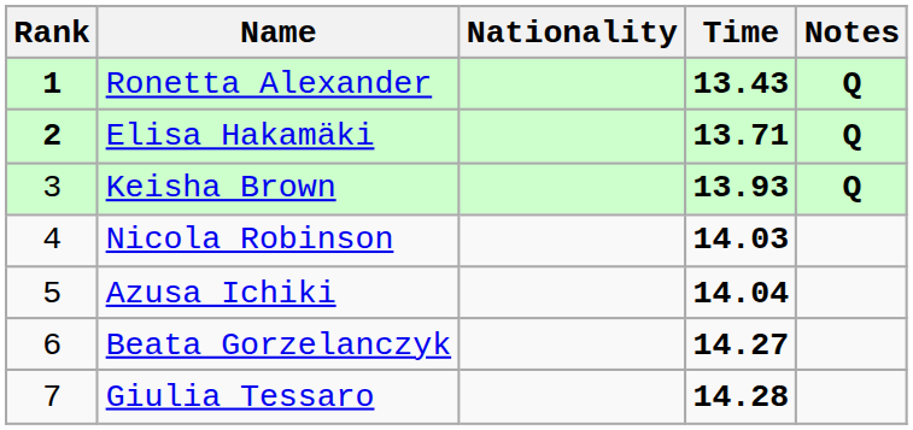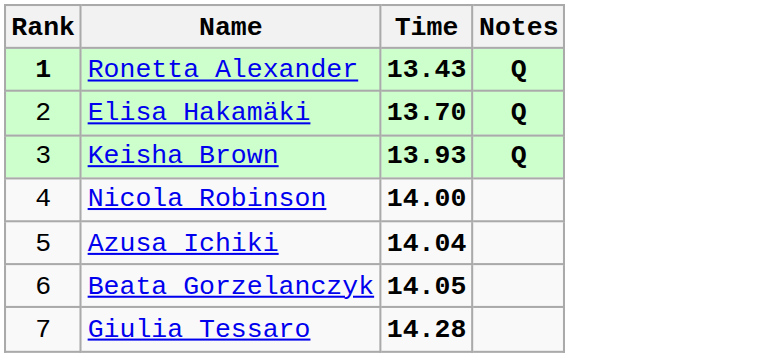- column: Nationality
Elisa Hakamäki | Rank: bold -> normal
Elisa Hakamäki | Time: 13.71 -> 13.70
Nicola Robinson | Time: 14.03 -> 14.00
Beata Gorzelanczyk | Time: 14.27 -> 14.05
